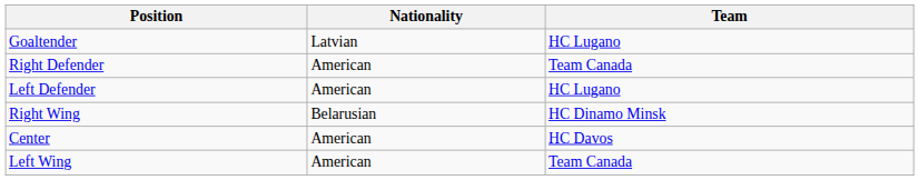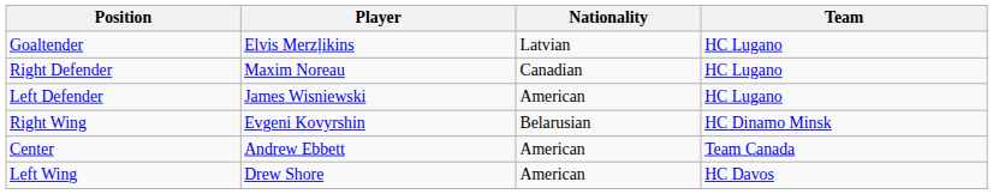+ column: Player | Elvis Merzļikins | Maxim Noreau | James Wisniewski | Evgeni Kovyrshin | Andrew Ebbett | Drew Shore
Right Defender | Nationality: American -> Canadian
Right Defender | Team: Team Canada -> HC Lugano
Center | Team: HC Davos -> Team Canada
Left Wing | Team: Team Canada -> HC Davos
